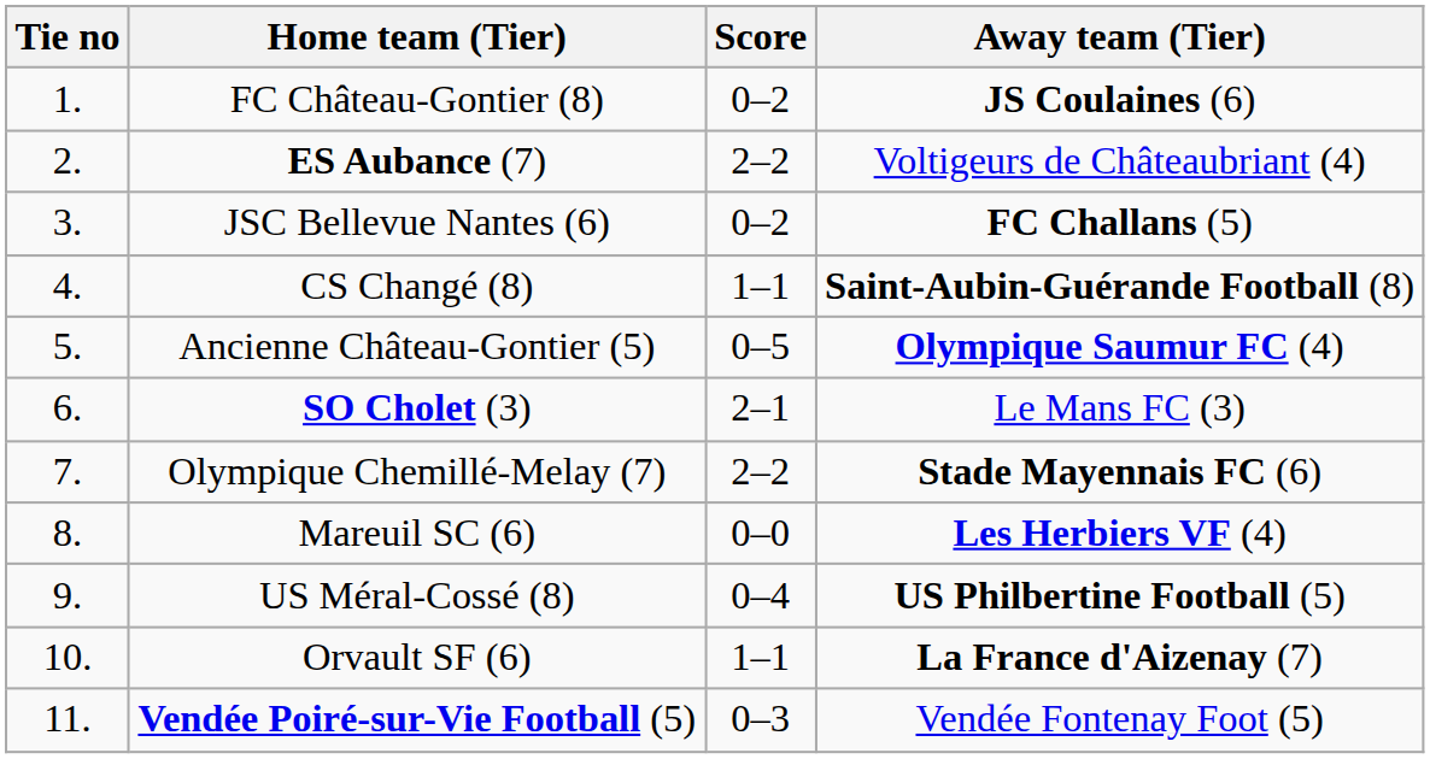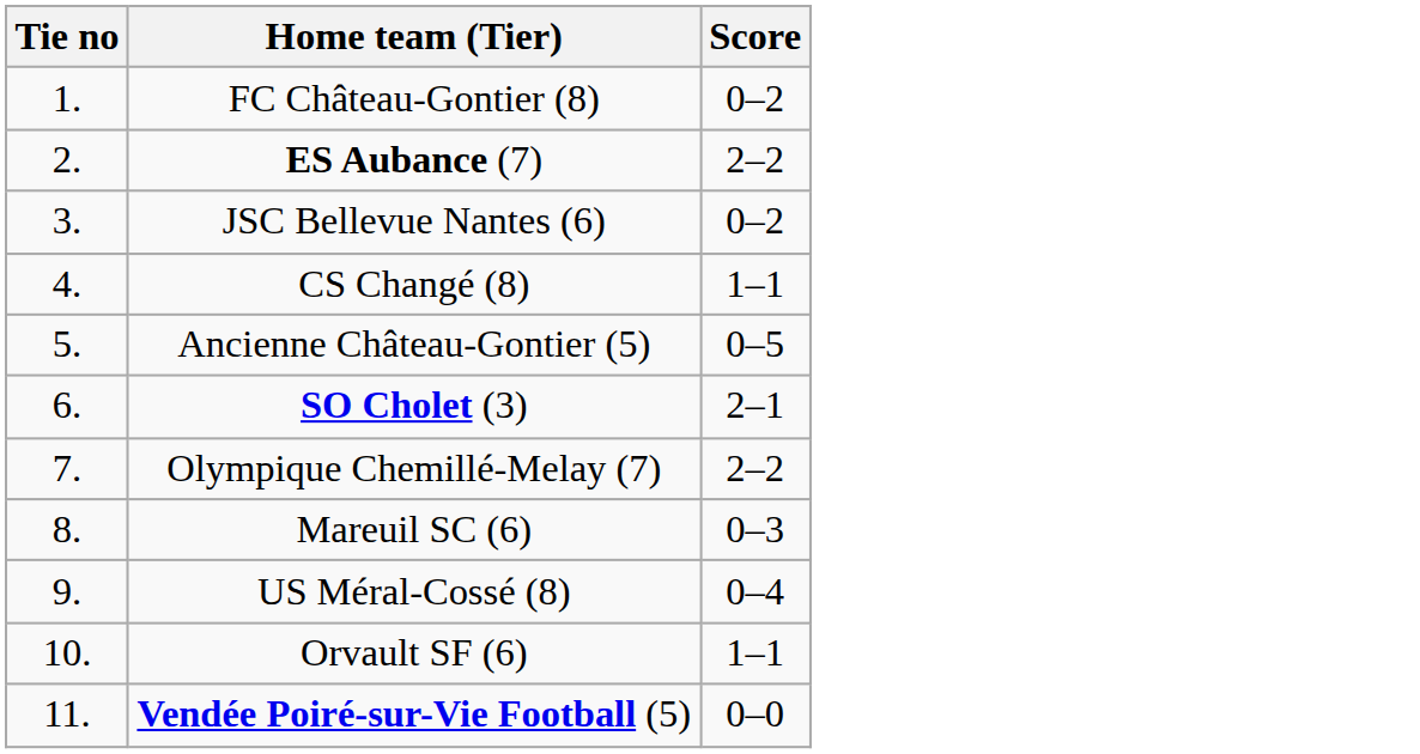- column: Away team (Tier) | JS Coulaines (6) | Voltigeurs de Châteaubriant (4) | FC Challans (5) | Saint-Aubin-Guérande Football (8) | Olympique Saumur FC (4) | Le Mans FC (3) | Stade Mayennais FC (6) | Les Herbiers VF (4) | US Philbertine Football (5) | La France d'Aizenay (7) | Vendée Fontenay Foot (5)
Mareuil SC (6) | Score: 0–0 -> 0–3
Vendée Poiré-sur-Vie Football (5) | Score: 0–3 -> 0–0
